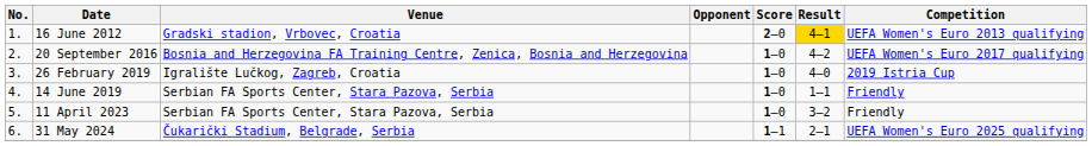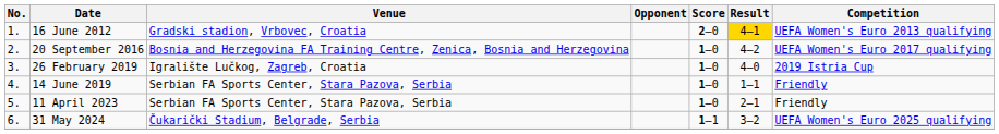11 April 2023 | Result: 3–2 -> 2–1
31 May 2024 | Result: 2–1 -> 3–2
